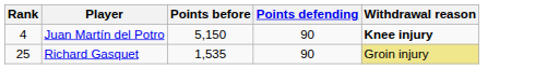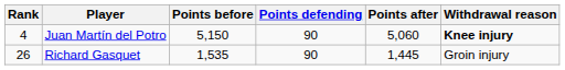+ column: Points after | 5,060 | 1,445
Richard Gasquet | Rank: 25 -> 26
Richard Gasquet | Withdrawal reason: khaki background -> no background
